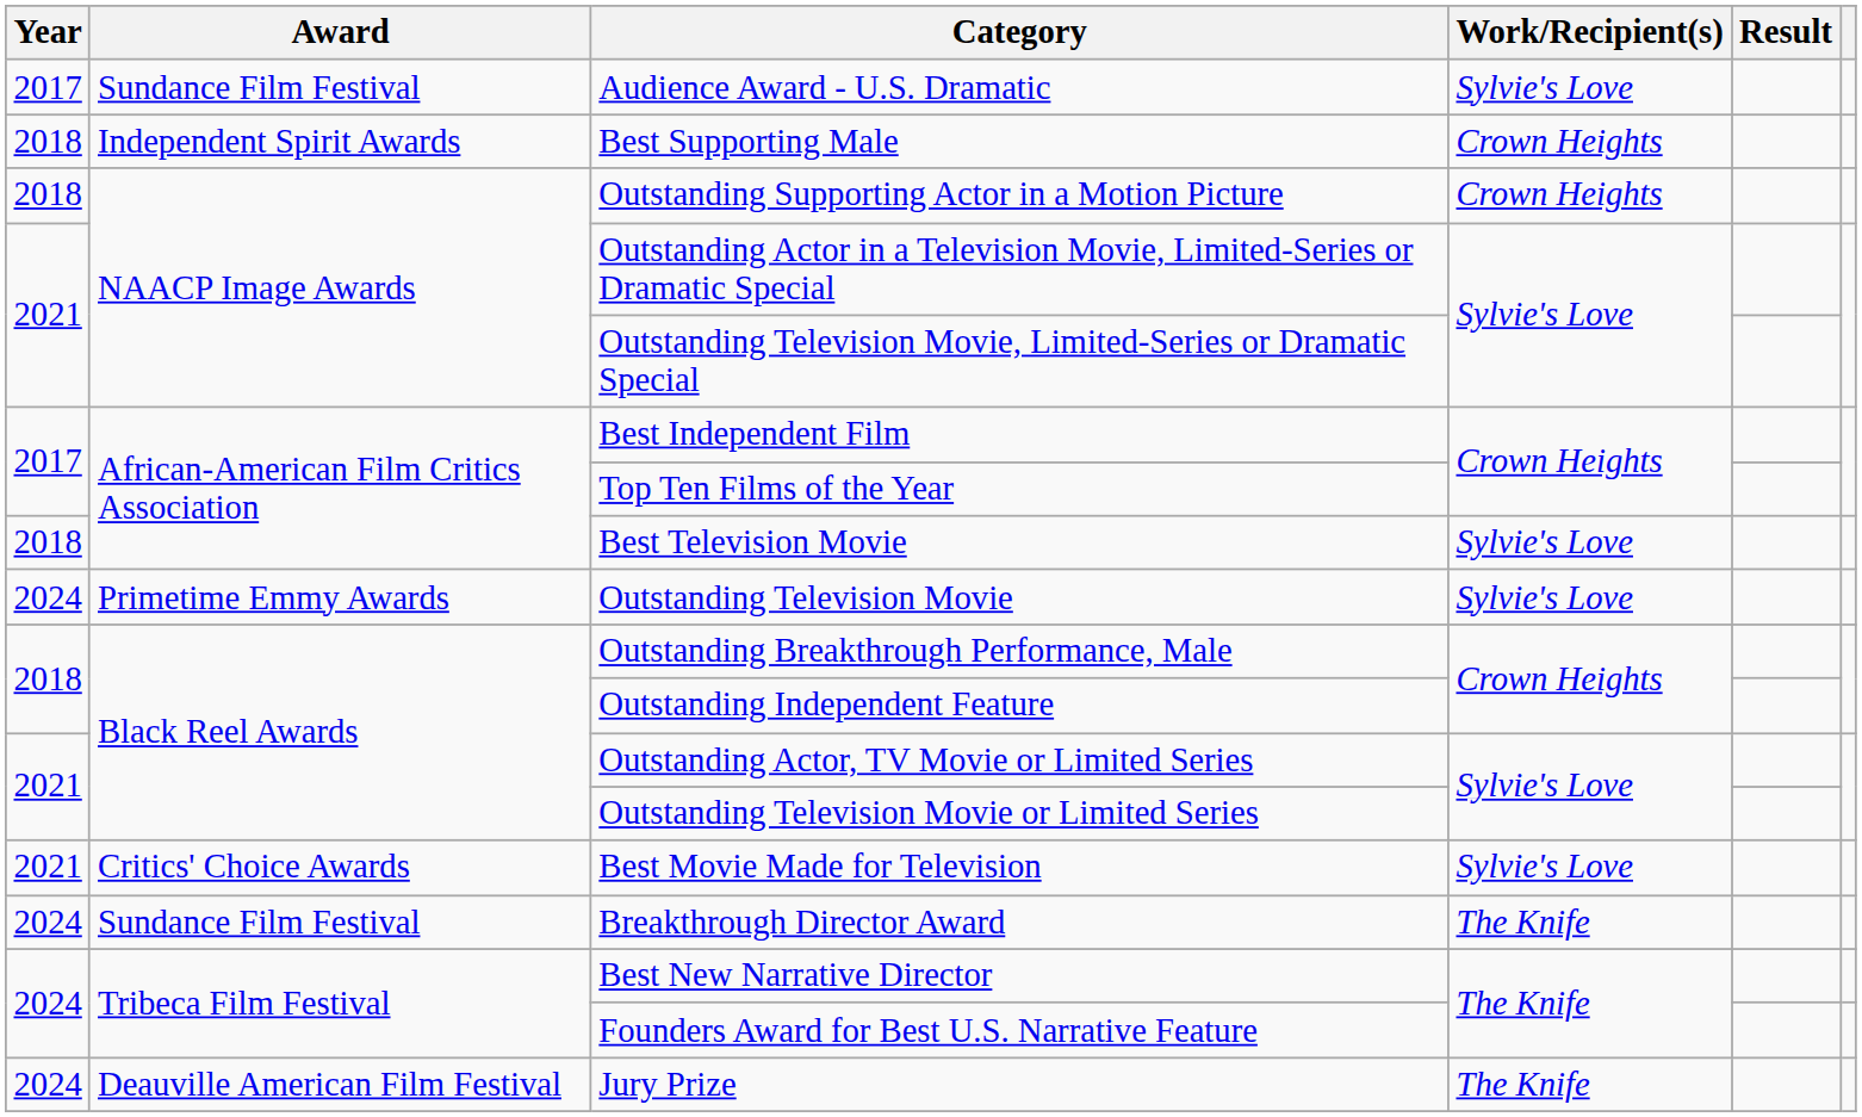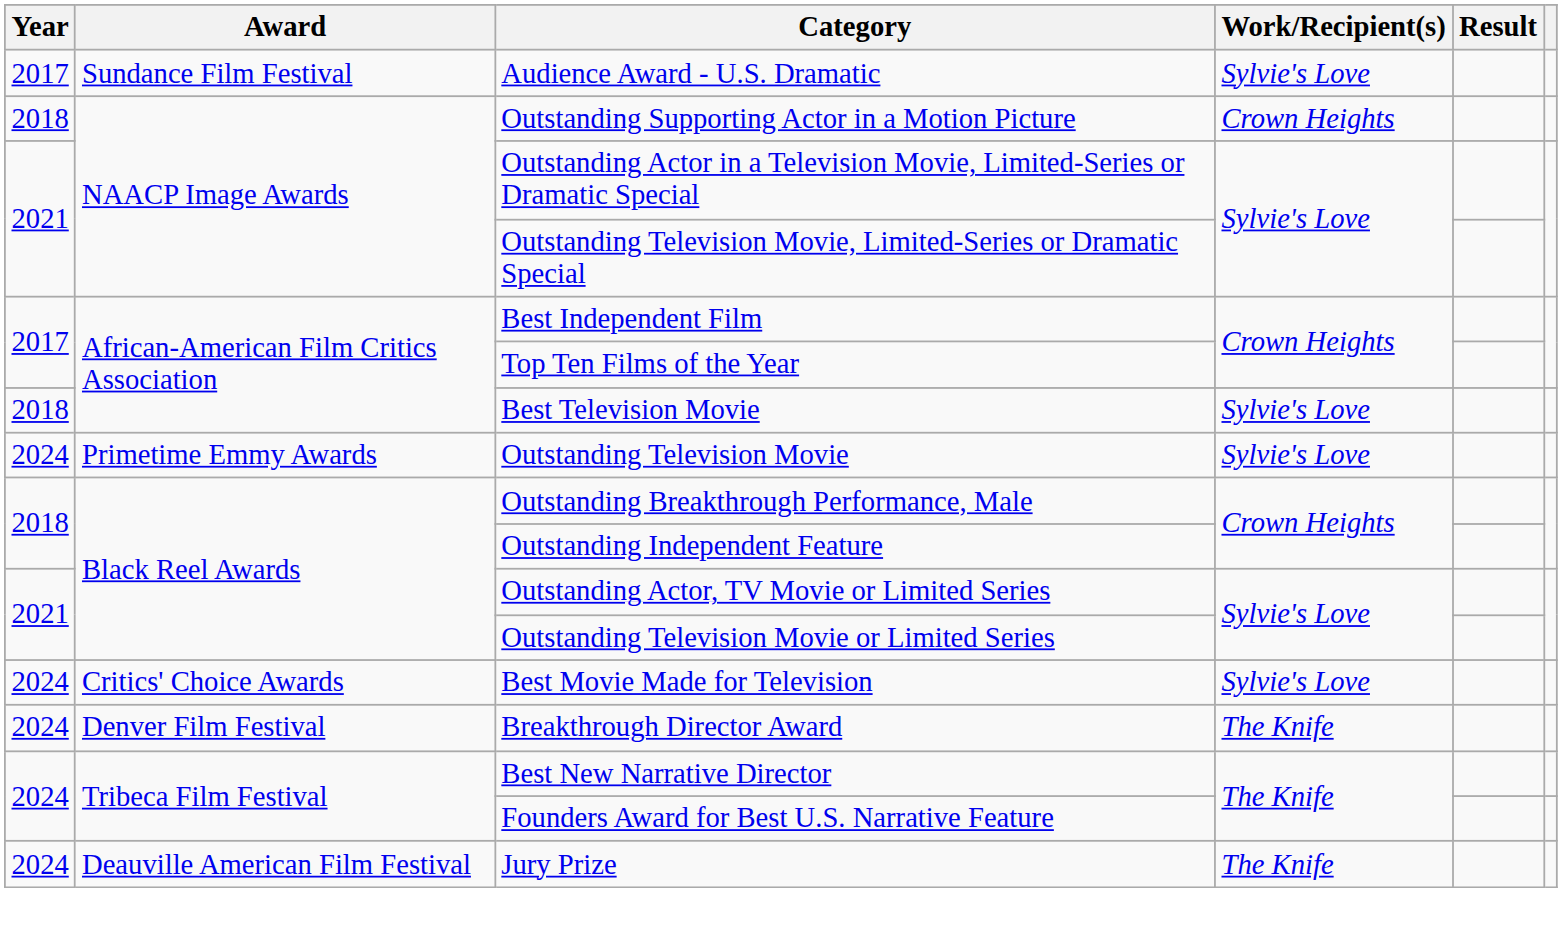- row: 2018 | Independent Spirit Awards | Best Supporting Male | Crown Heights
Best Movie Made for Television | Year: 2021 -> 2024
Breakthrough Director Award | Award: Sundance Film Festival -> Denver Film Festival
